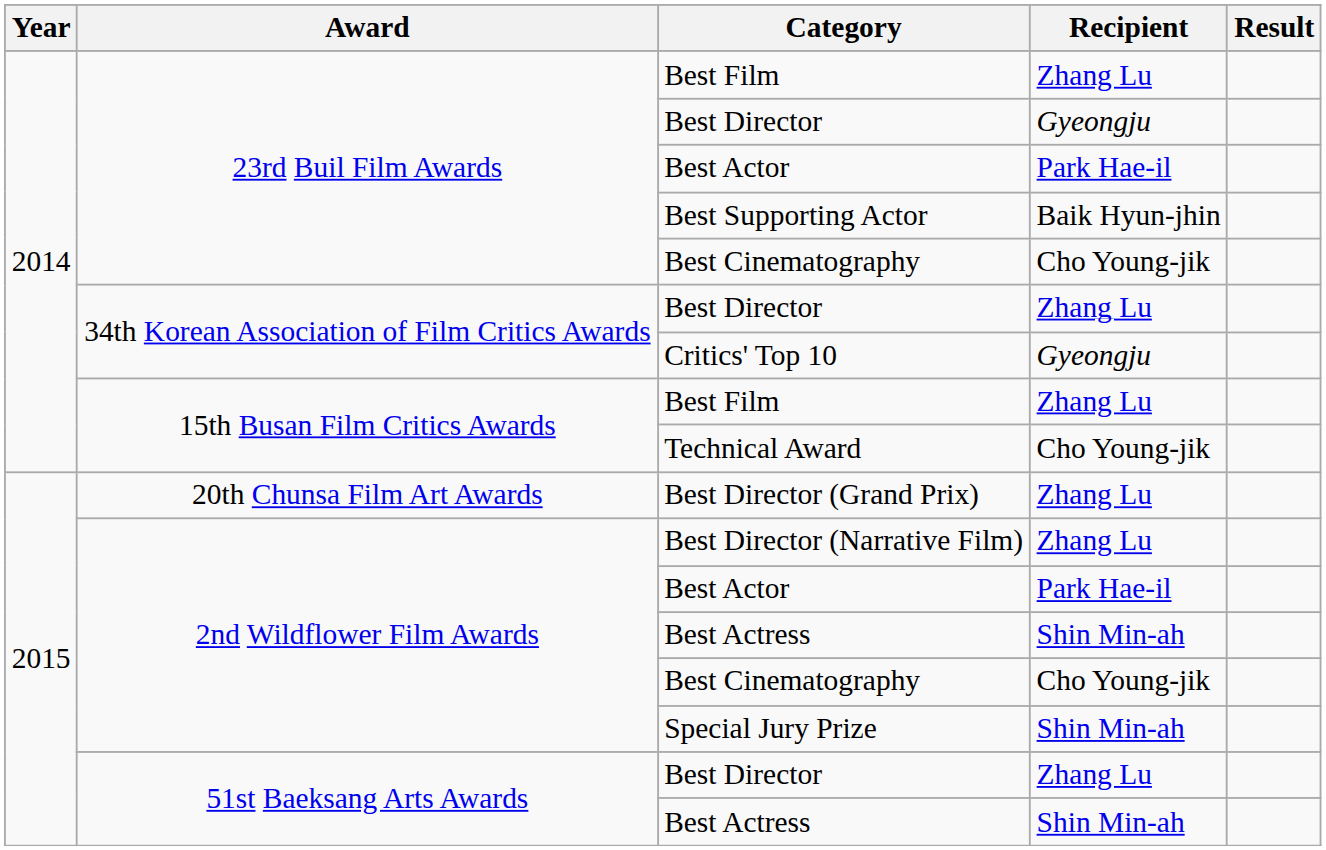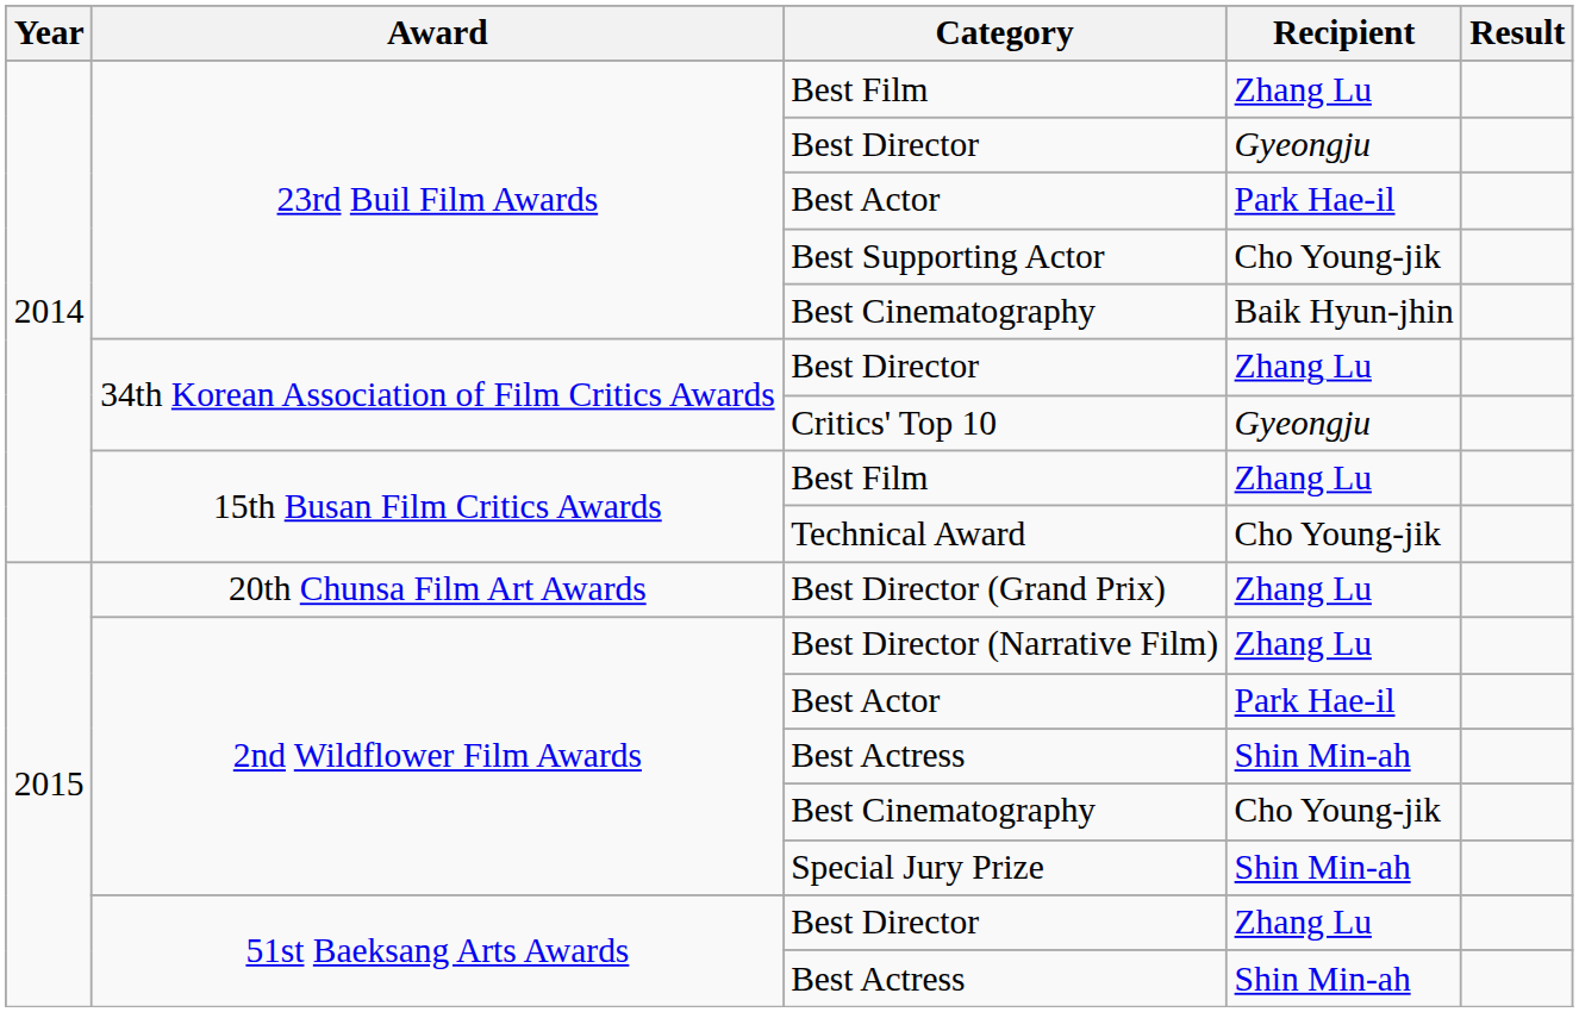Best Supporting Actor | Recipient: Baik Hyun-jhin -> Cho Young-jik
23rd Buil Film Awards / Best Cinematography | Recipient: Cho Young-jik -> Baik Hyun-jhin
